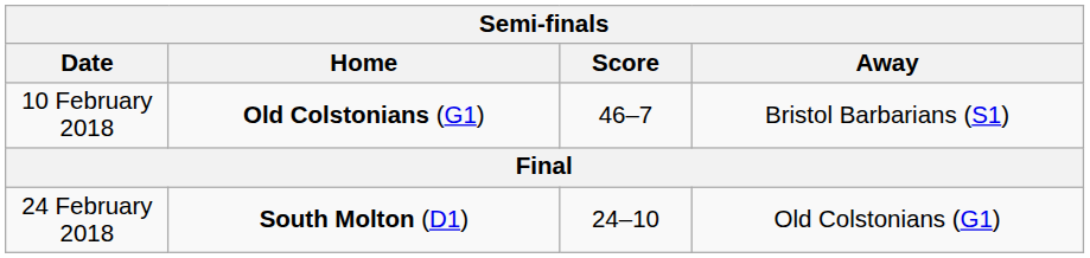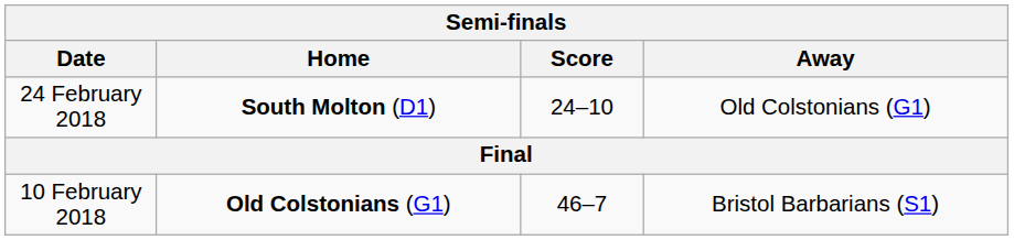rows swapped: 10 February 2018 <-> 24 February 2018
